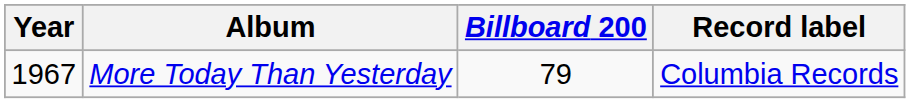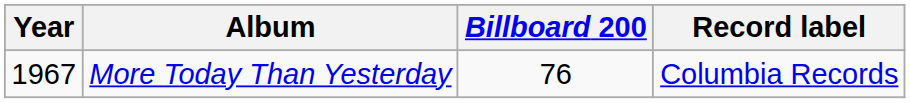More Today Than Yesterday | Billboard 200: 79 -> 76
